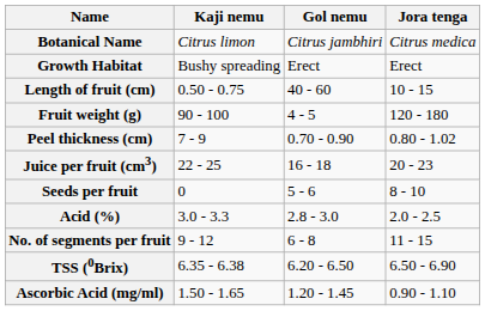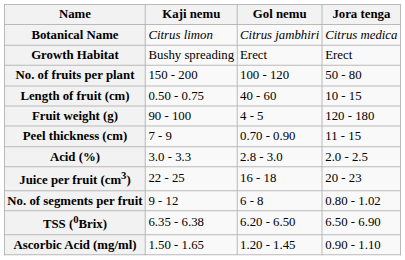+ row: No. of fruits per plant | 150 - 200 | 100 - 120 | 50 - 80
Peel thickness (cm) | Jora tenga: 0.80 - 1.02 -> 11 - 15
rows swapped: Juice per fruit (cm3) <-> Acid (%)
- row: Seeds per fruit | 0 | 5 - 6 | 8 - 10
No. of segments per fruit | Jora tenga: 11 - 15 -> 0.80 - 1.02
